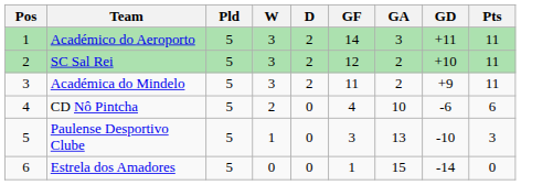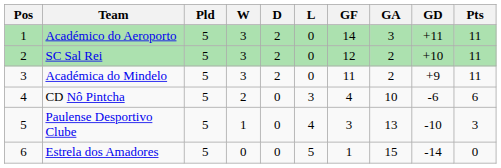+ column: L | 0 | 0 | 0 | 3 | 4 | 5
